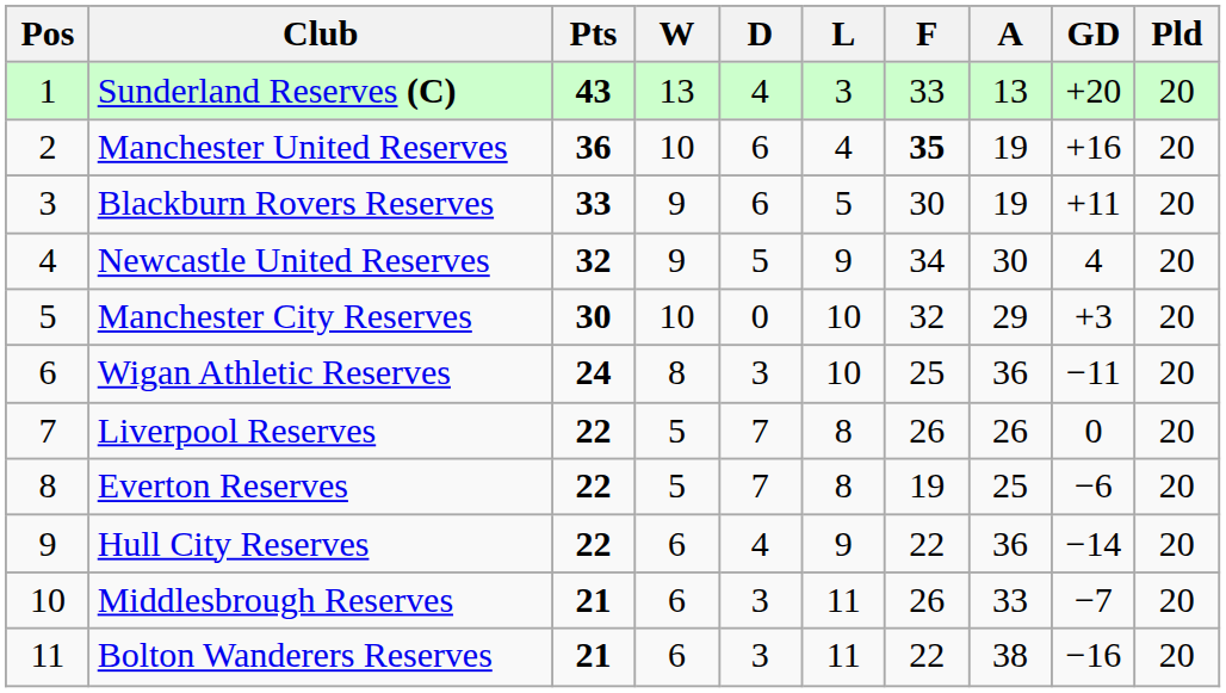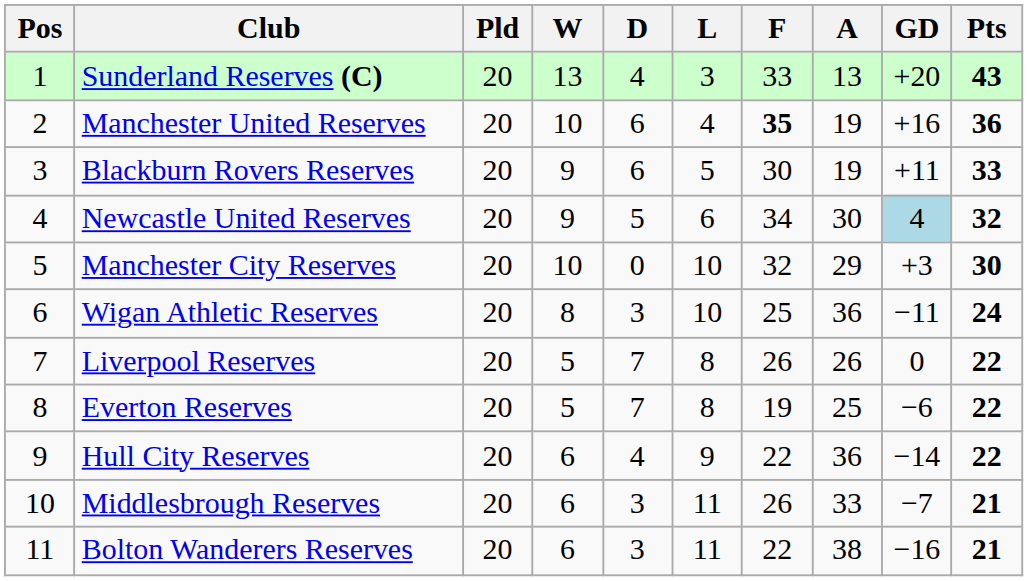columns swapped: Pld <-> Pts
Newcastle United Reserves | L: 9 -> 6
Newcastle United Reserves | GD: no background -> lightblue background
